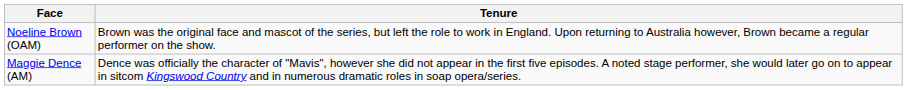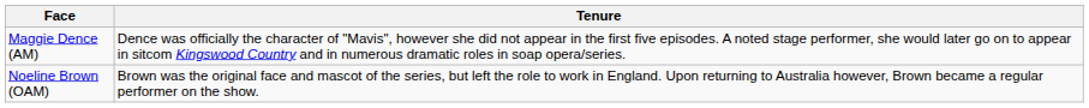rows swapped: Maggie Dence (AM) <-> Noeline Brown (OAM)
